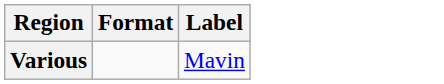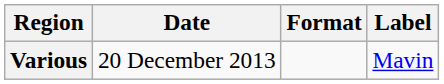+ column: Date | 20 December 2013
